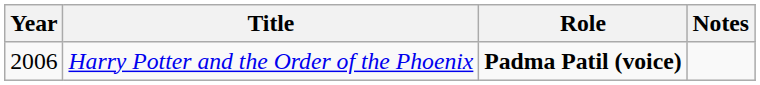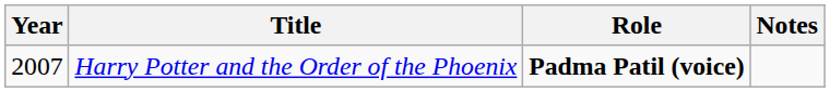Harry Potter and the Order of the Phoenix | Year: 2006 -> 2007
